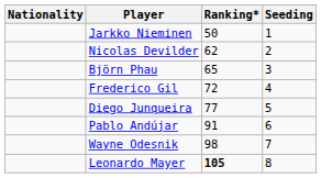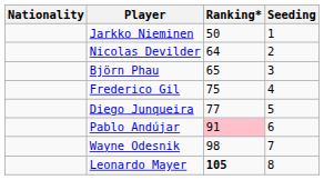Nicolas Devilder | Ranking*: 62 -> 64
Frederico Gil | Ranking*: 72 -> 75
Pablo Andújar | Ranking*: no background -> pink background
